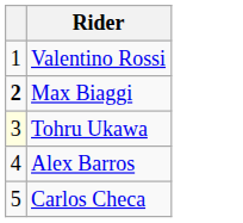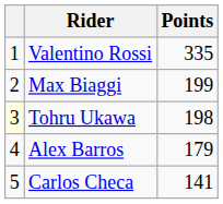+ column: Points | 335 | 199 | 198 | 179 | 141
Max Biaggi | column 1: bold -> normal
